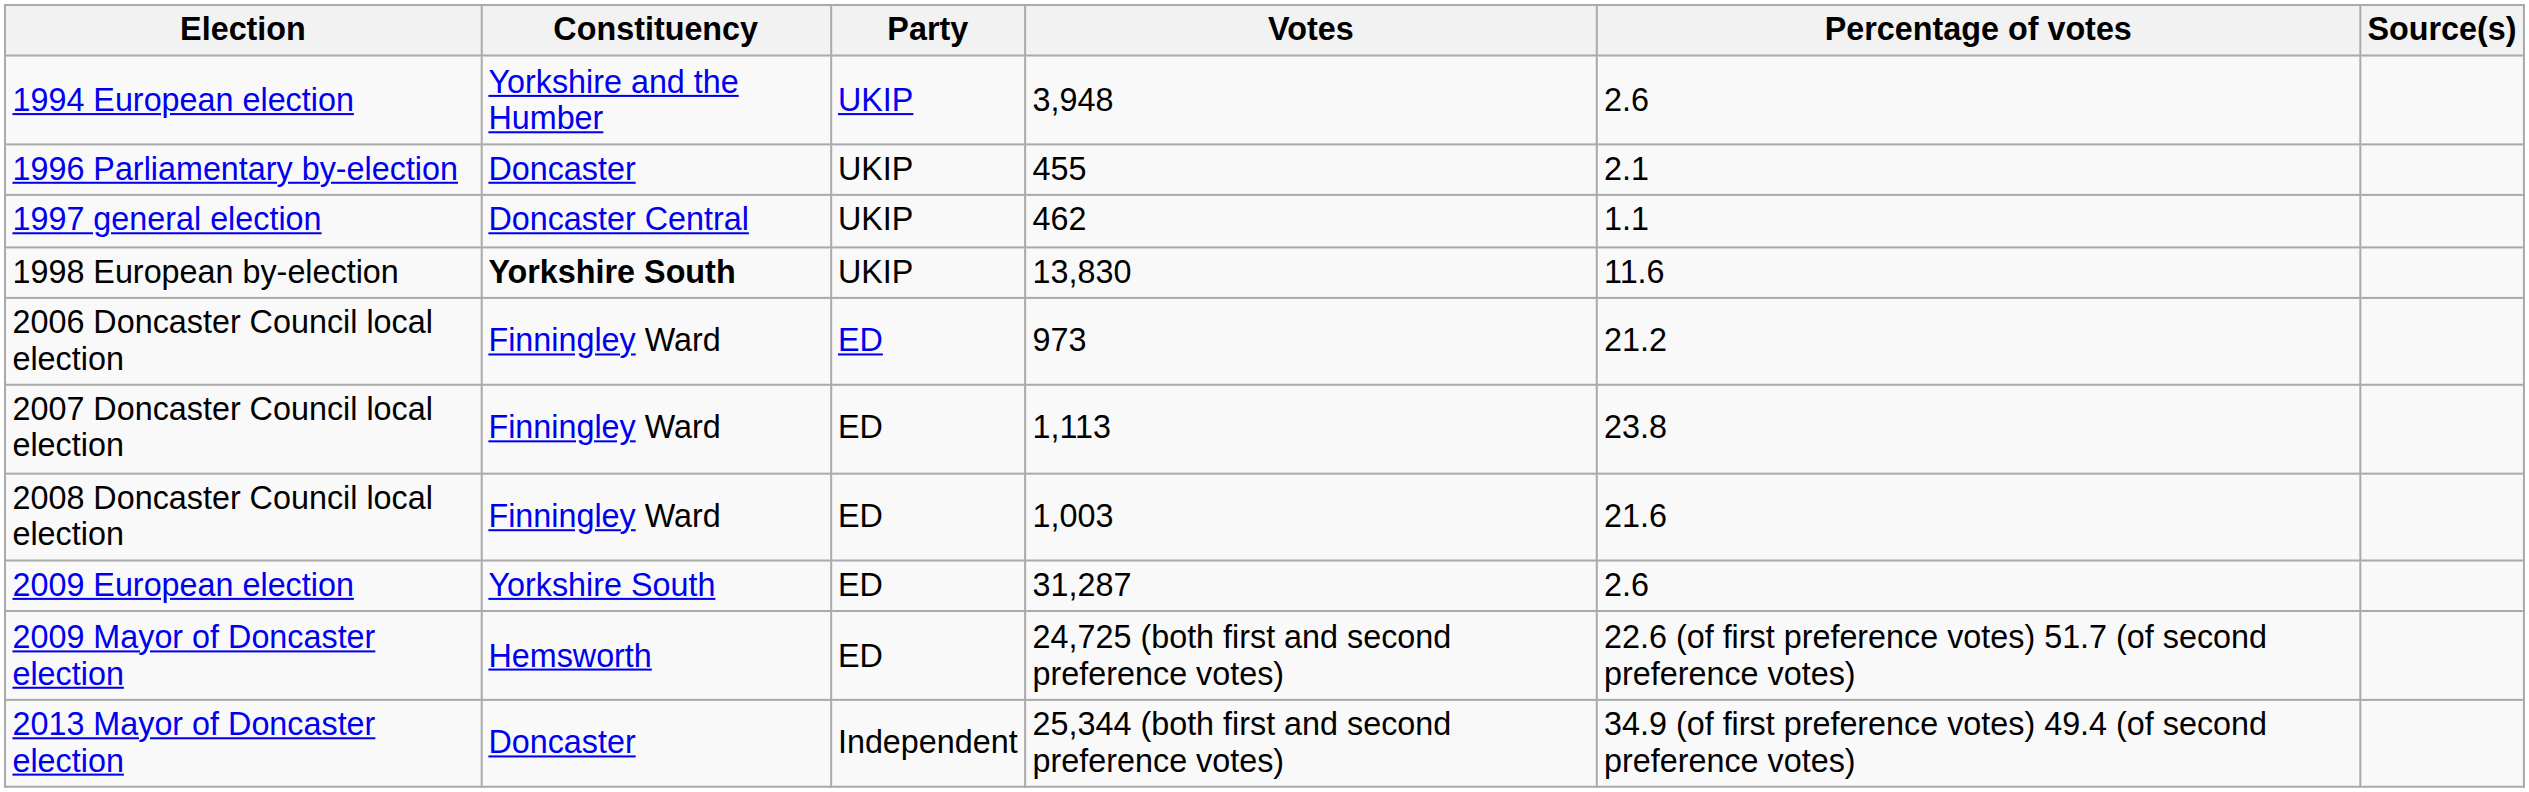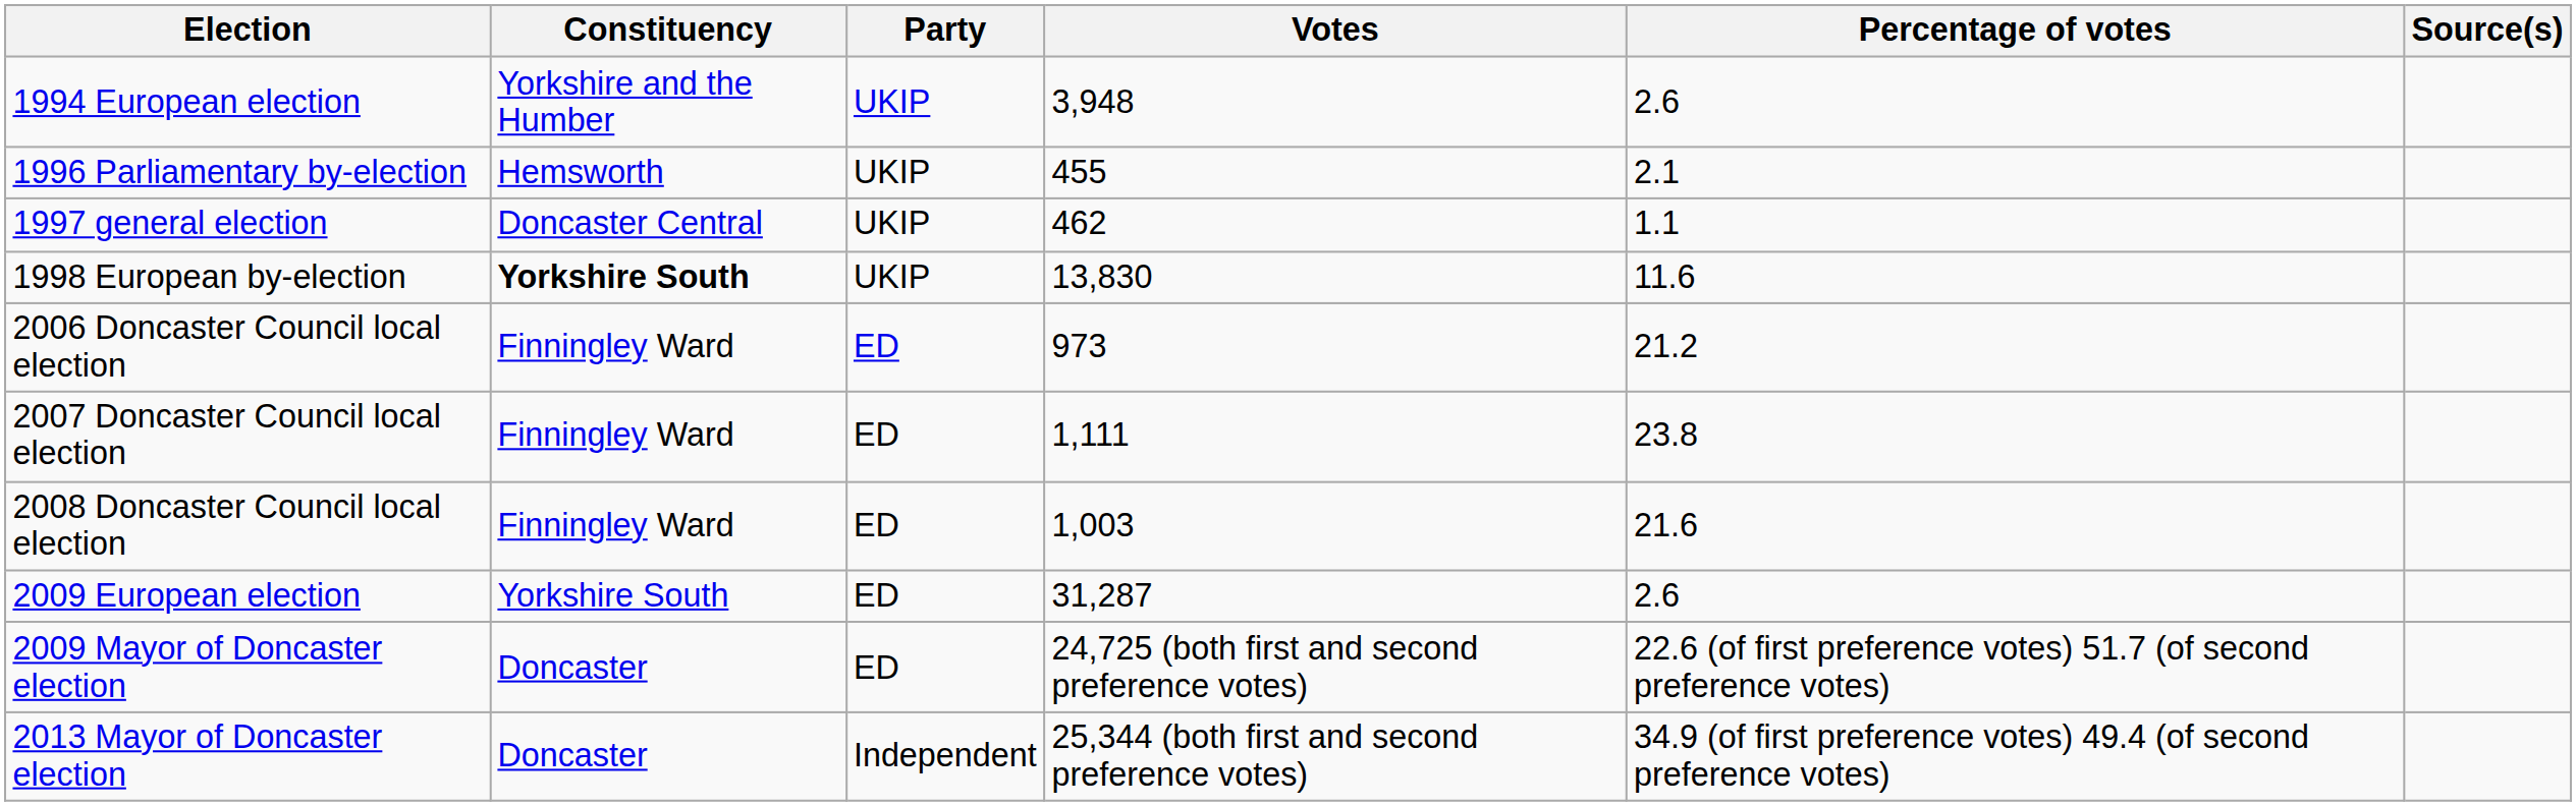1996 Parliamentary by-election | Constituency: Doncaster -> Hemsworth
2007 Doncaster Council local election | Votes: 1,113 -> 1,111
2009 Mayor of Doncaster election | Constituency: Hemsworth -> Doncaster
